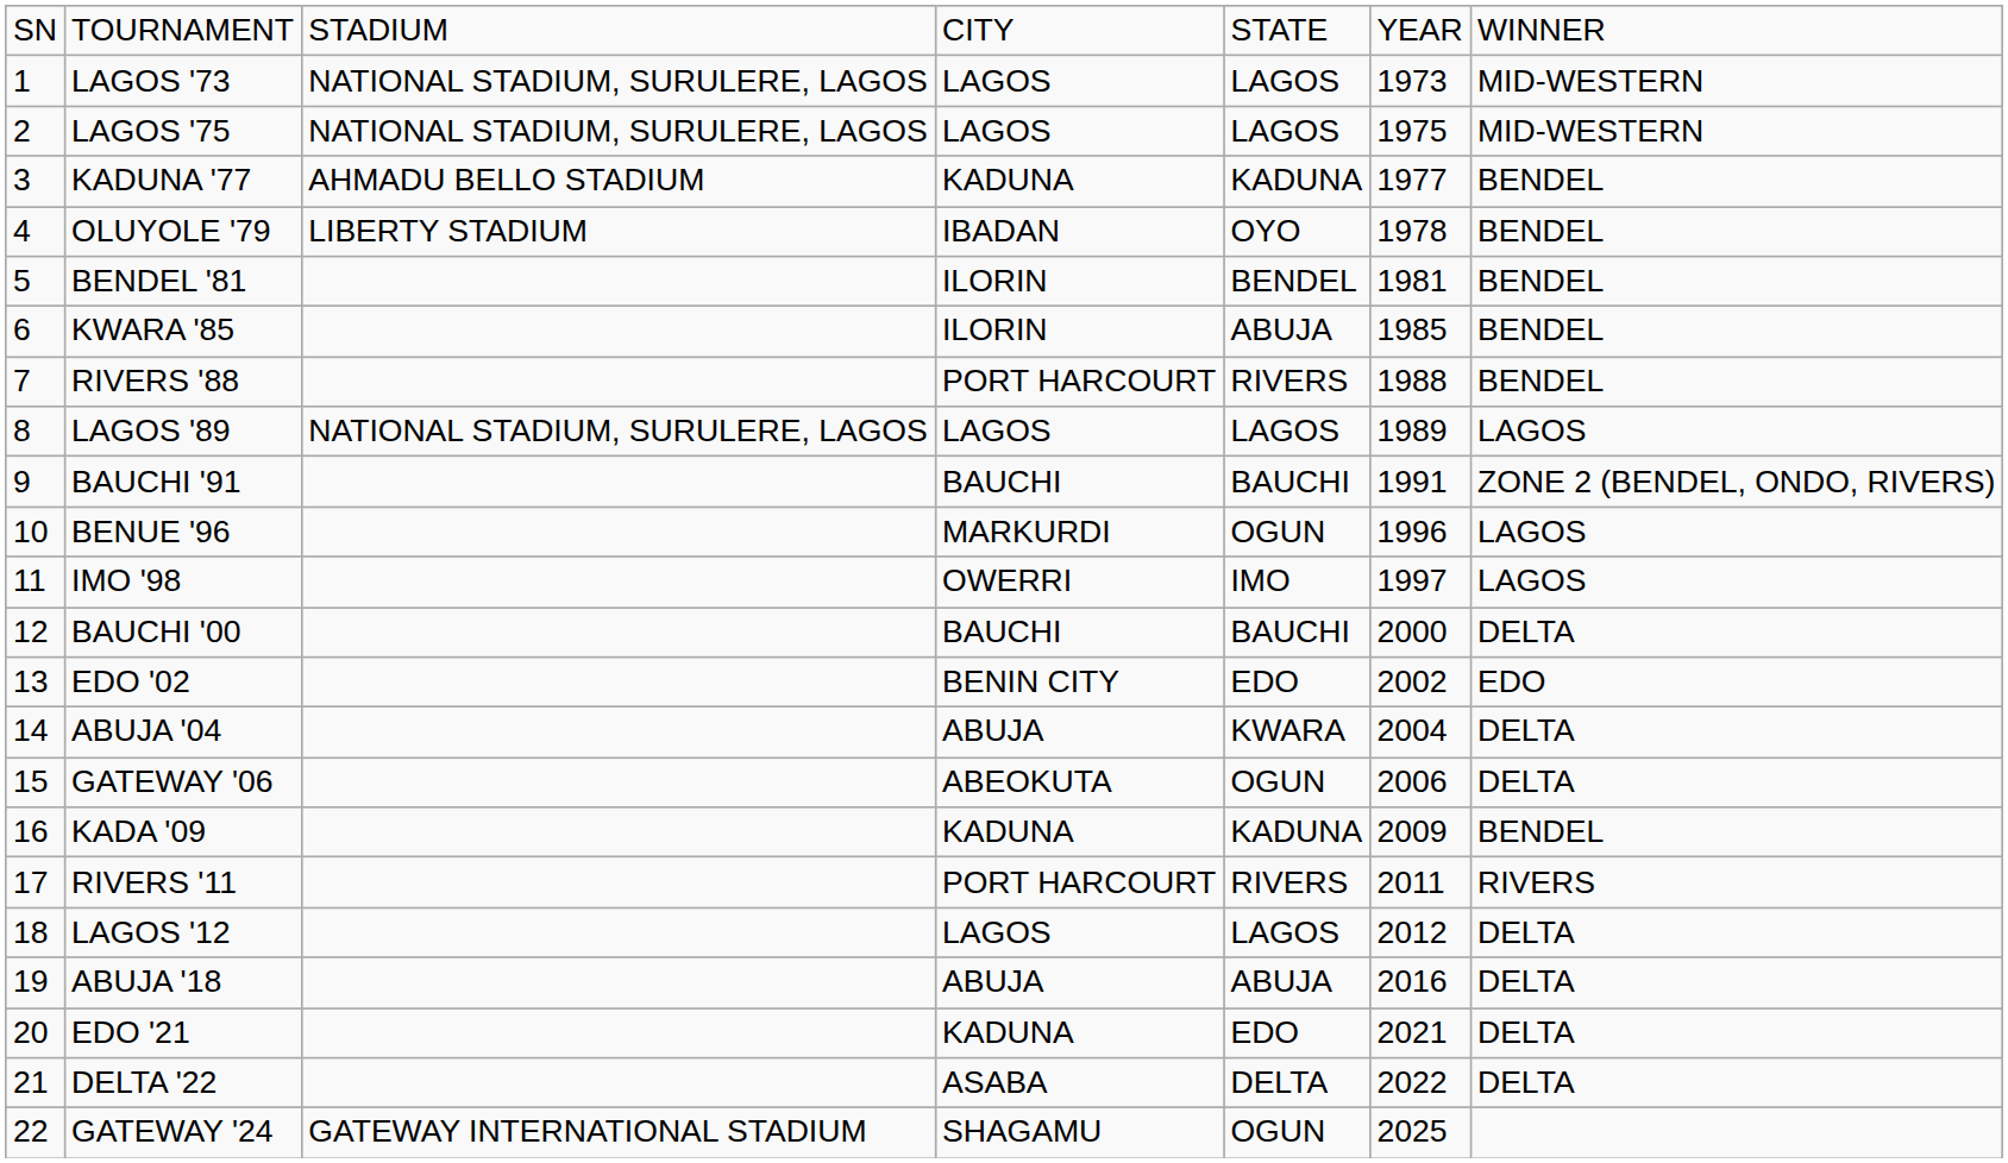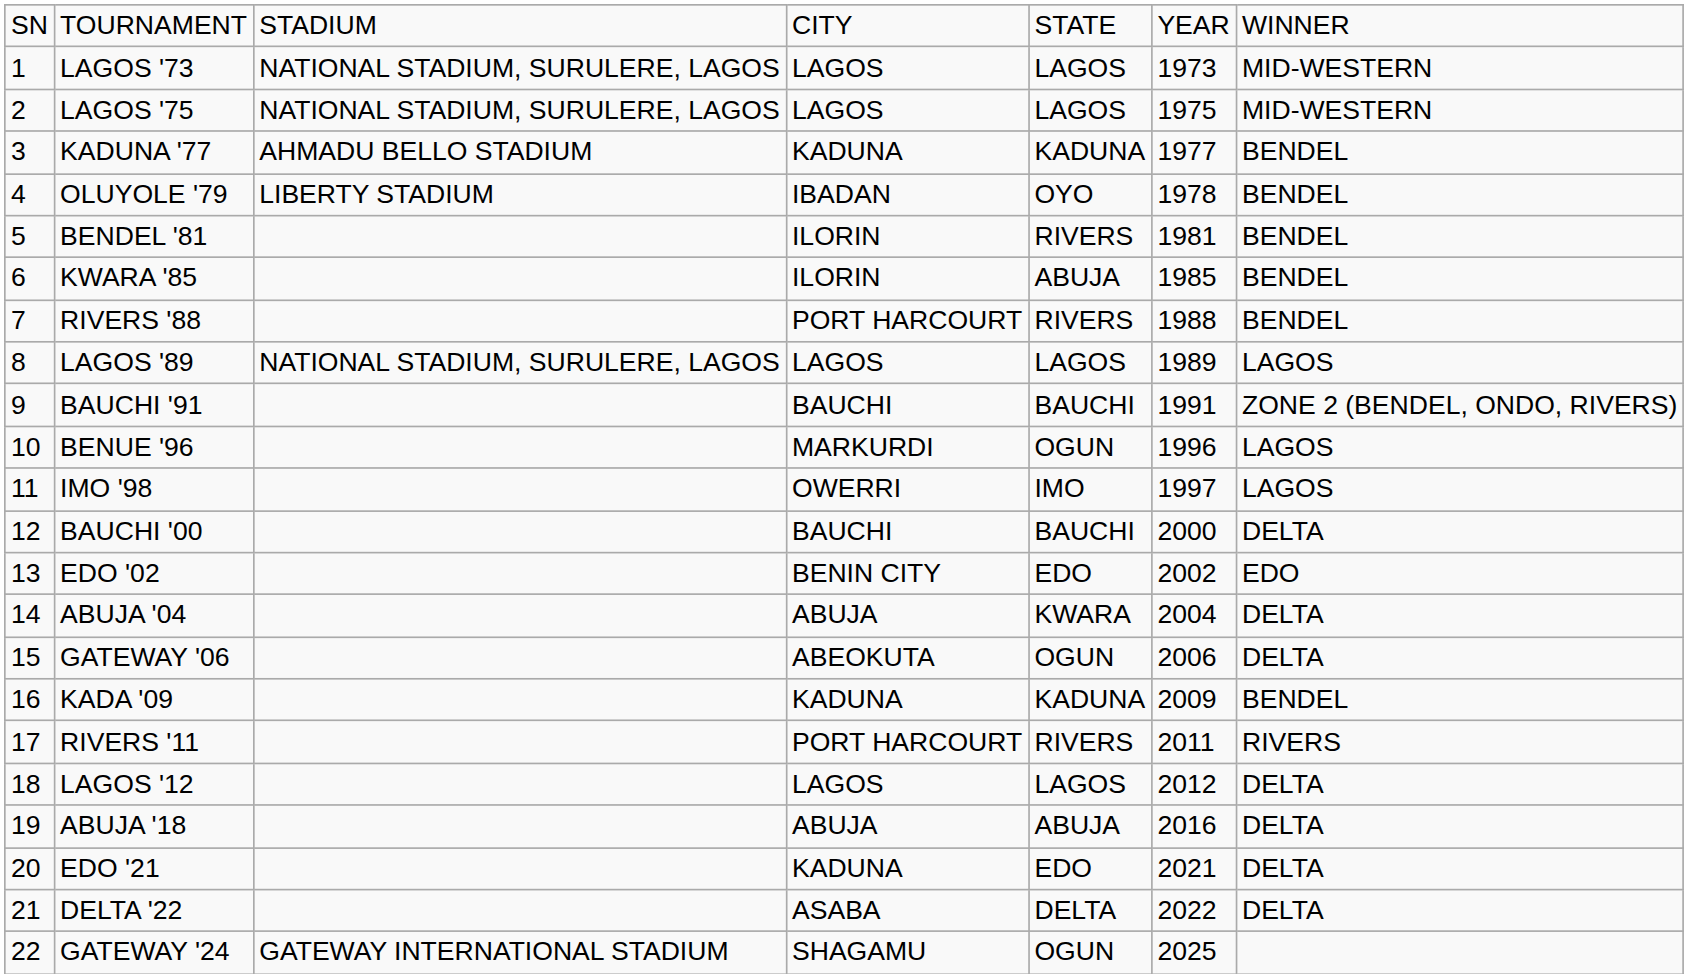BENDEL '81 | column 5: BENDEL -> RIVERS
